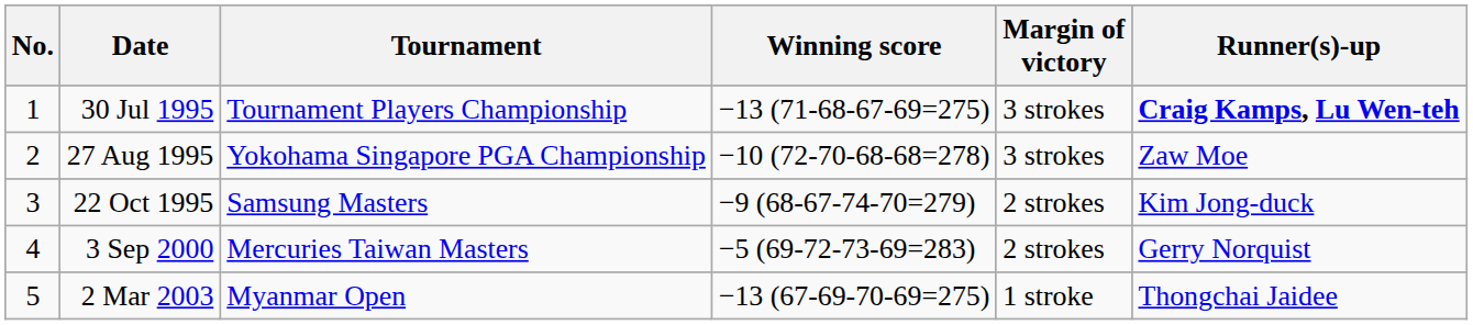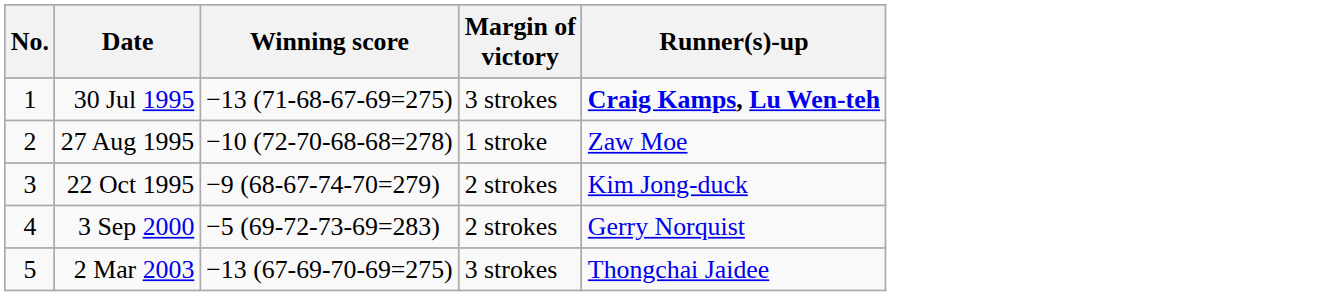- column: Tournament | Tournament Players Championship | Yokohama Singapore PGA Championship | Samsung Masters | Mercuries Taiwan Masters | Myanmar Open
27 Aug 1995 | Margin of victory: 3 strokes -> 1 stroke
2 Mar 2003 | Margin of victory: 1 stroke -> 3 strokes
